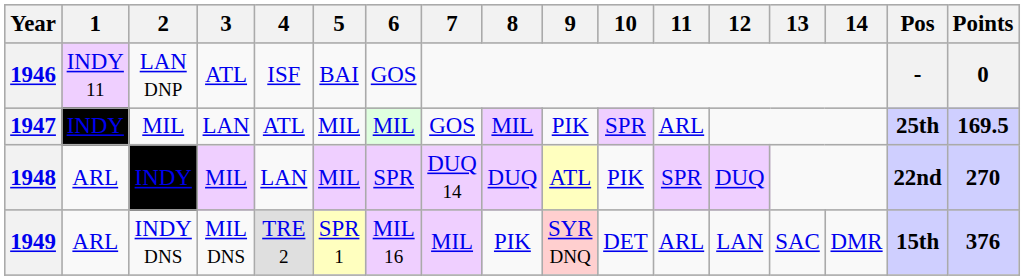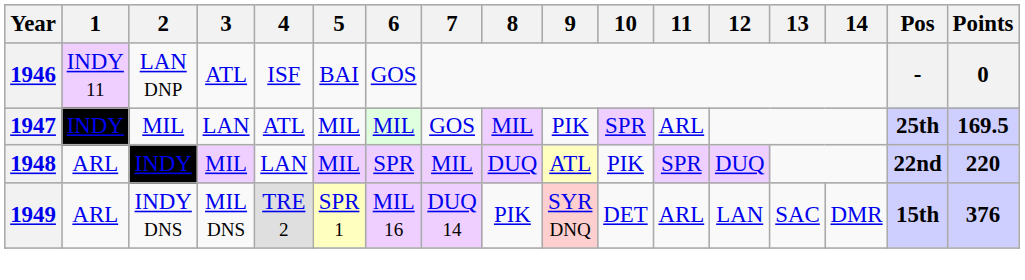1948 | 7: DUQ 14 -> MIL
1948 | Points: 270 -> 220
1949 | 7: MIL -> DUQ 14
